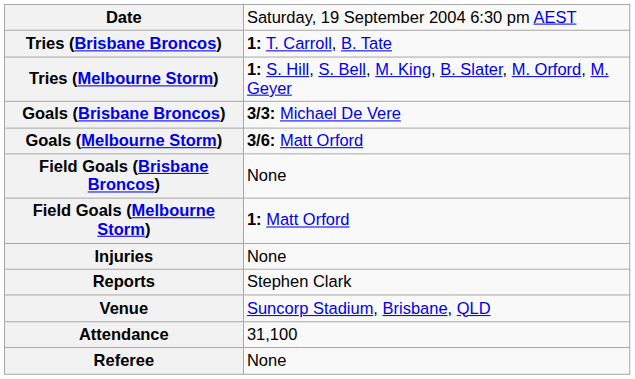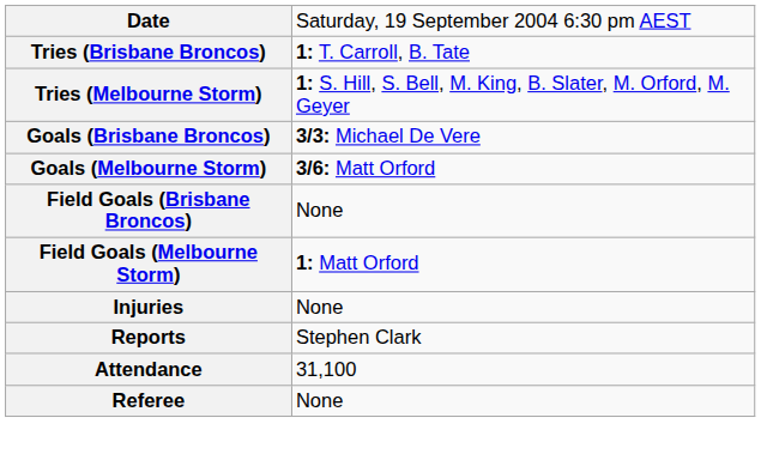- row: Venue | Suncorp Stadium, Brisbane, QLD
